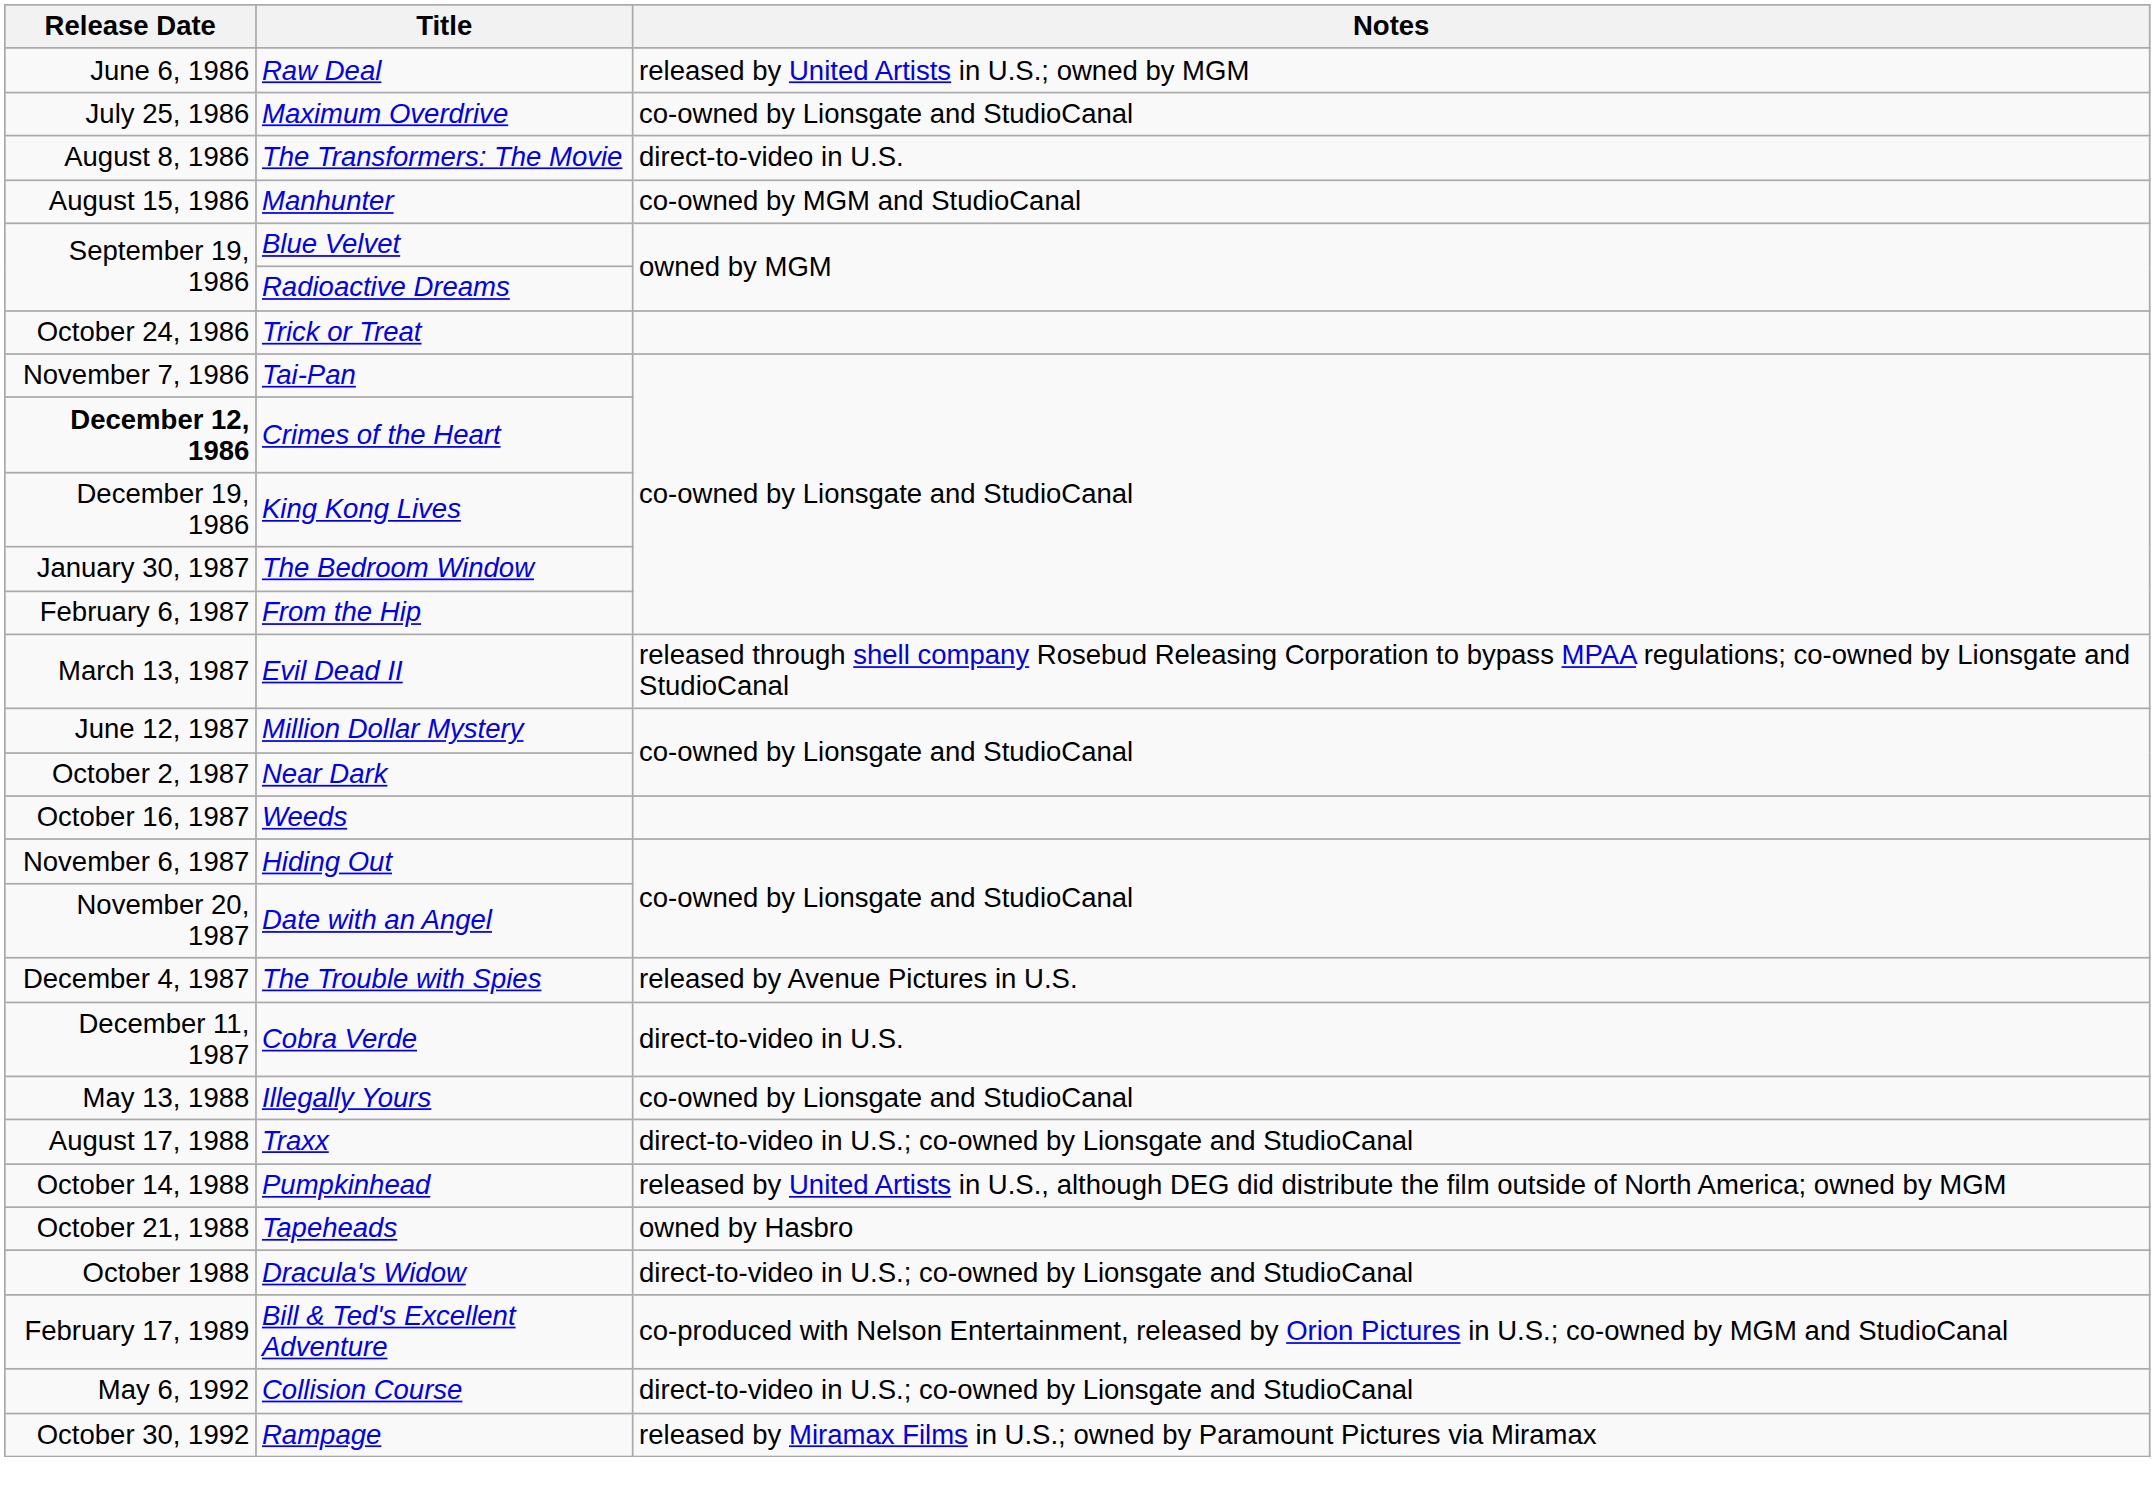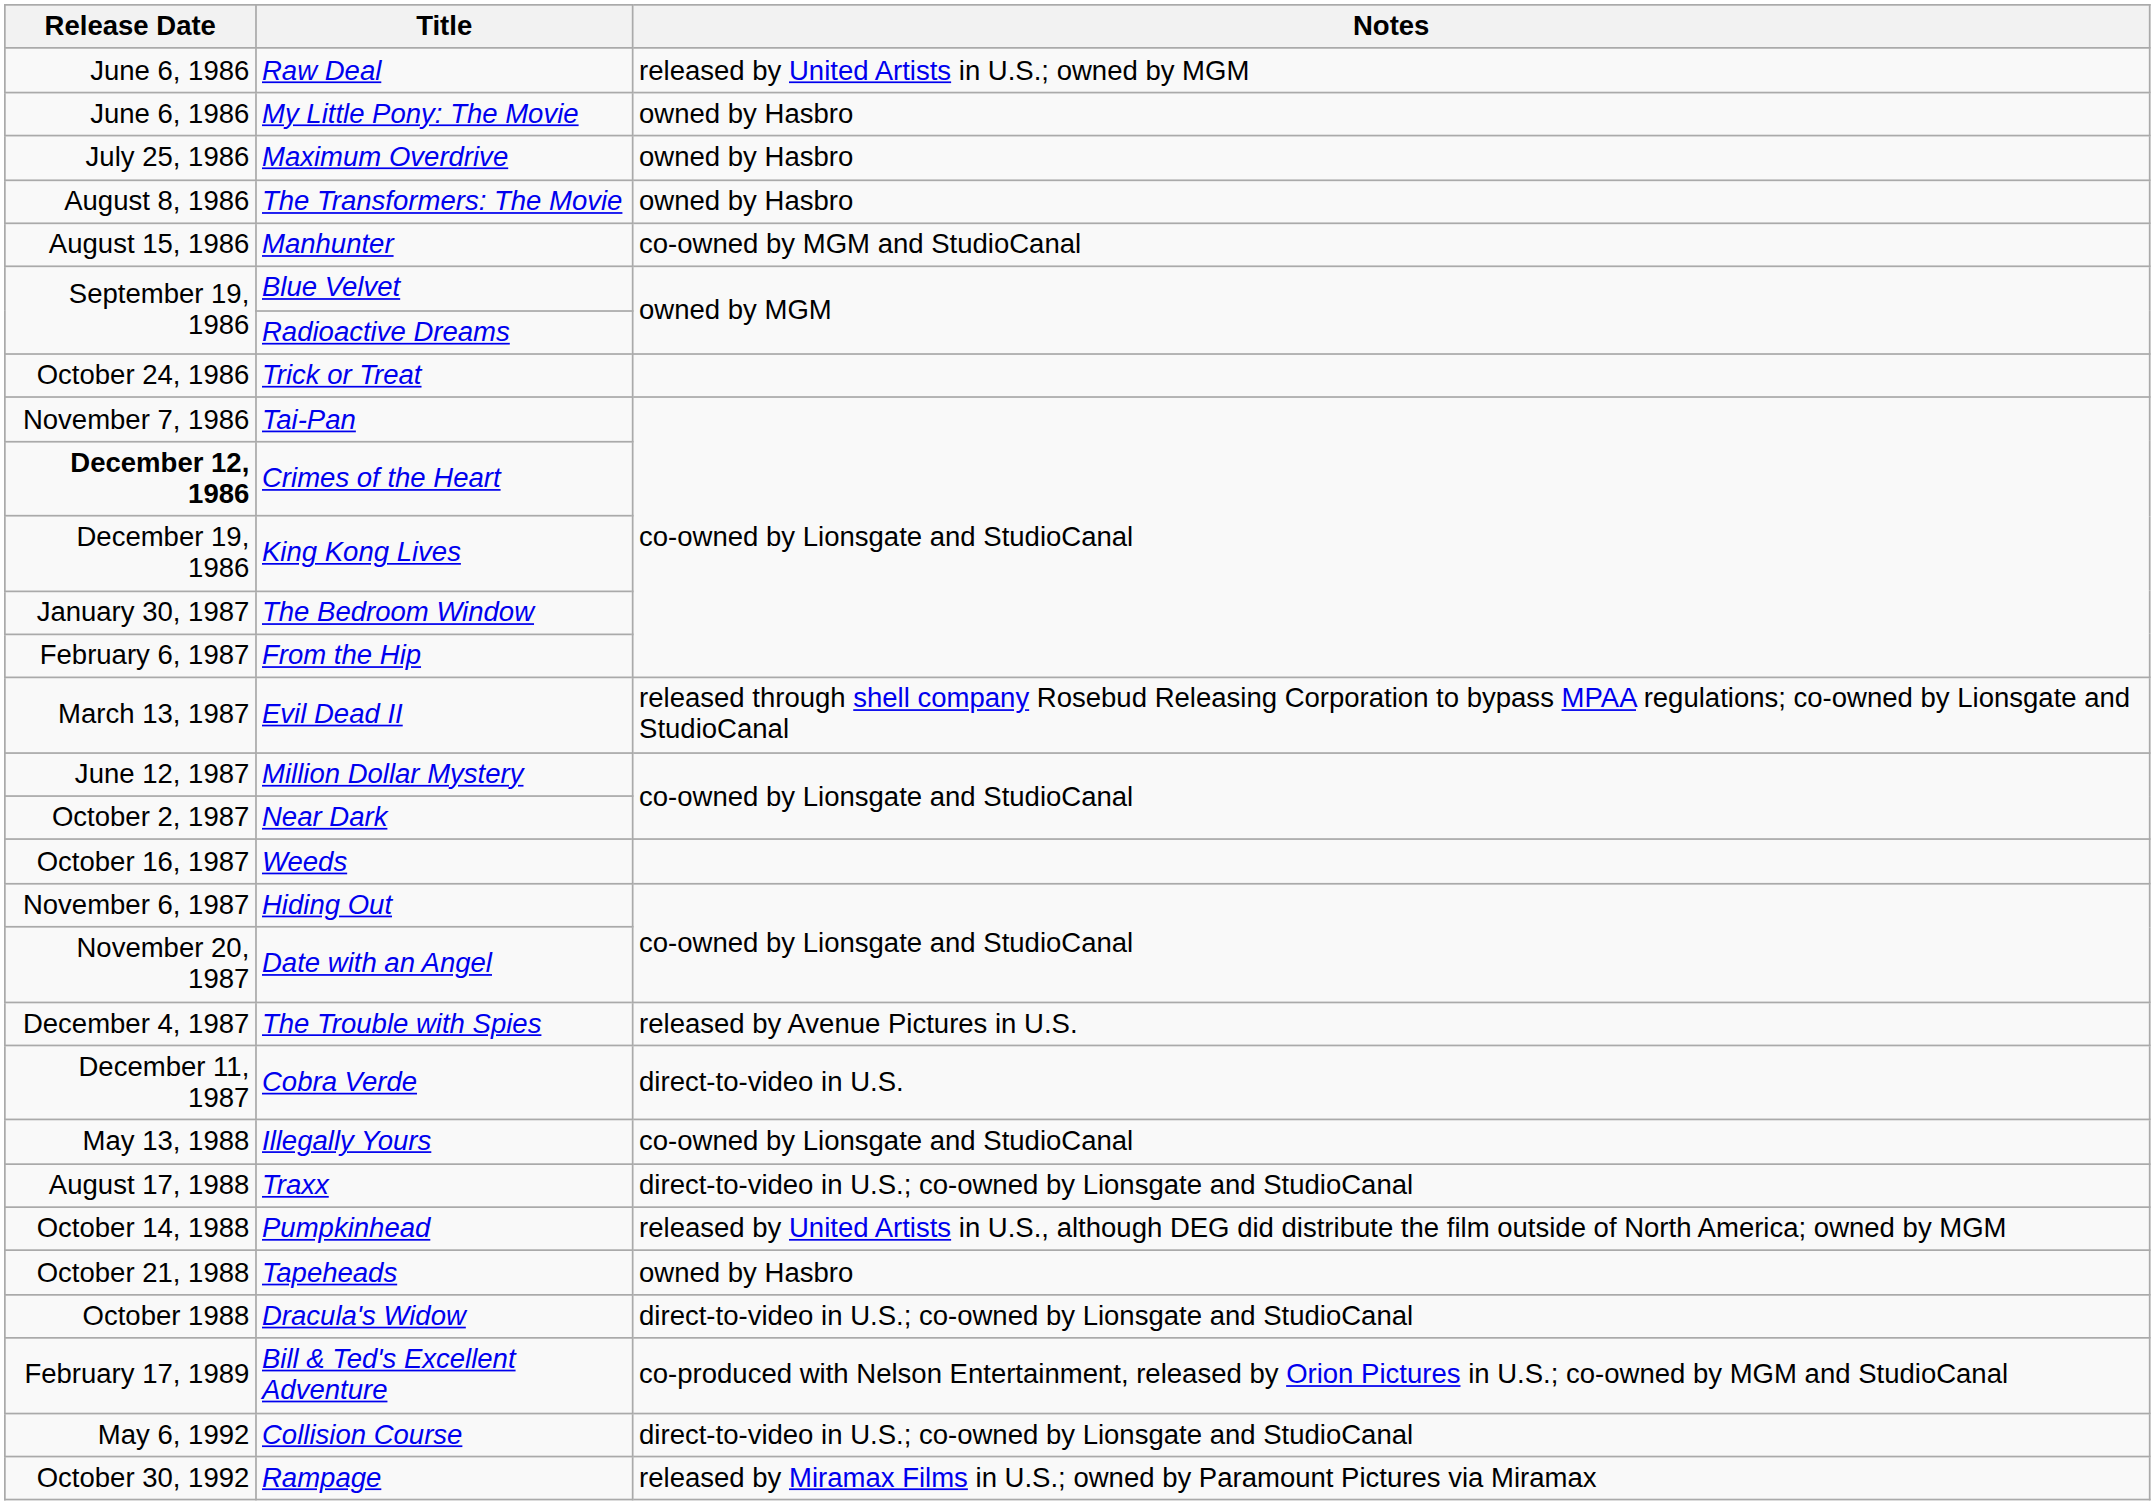+ row: June 6, 1986 | My Little Pony: The Movie | owned by Hasbro
Maximum Overdrive | Notes: co-owned by Lionsgate and StudioCanal -> owned by Hasbro
The Transformers: The Movie | Notes: direct-to-video in U.S. -> owned by Hasbro
